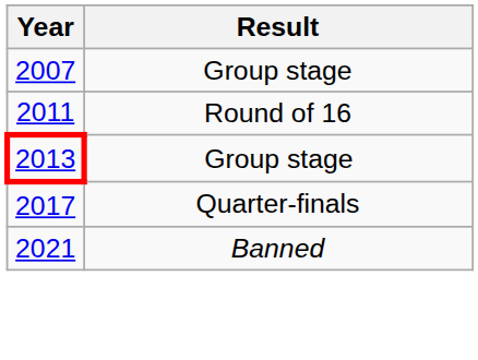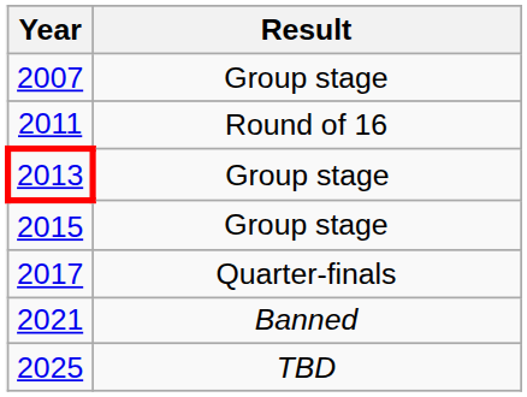+ row: 2015 | Group stage
+ row: 2025 | TBD
